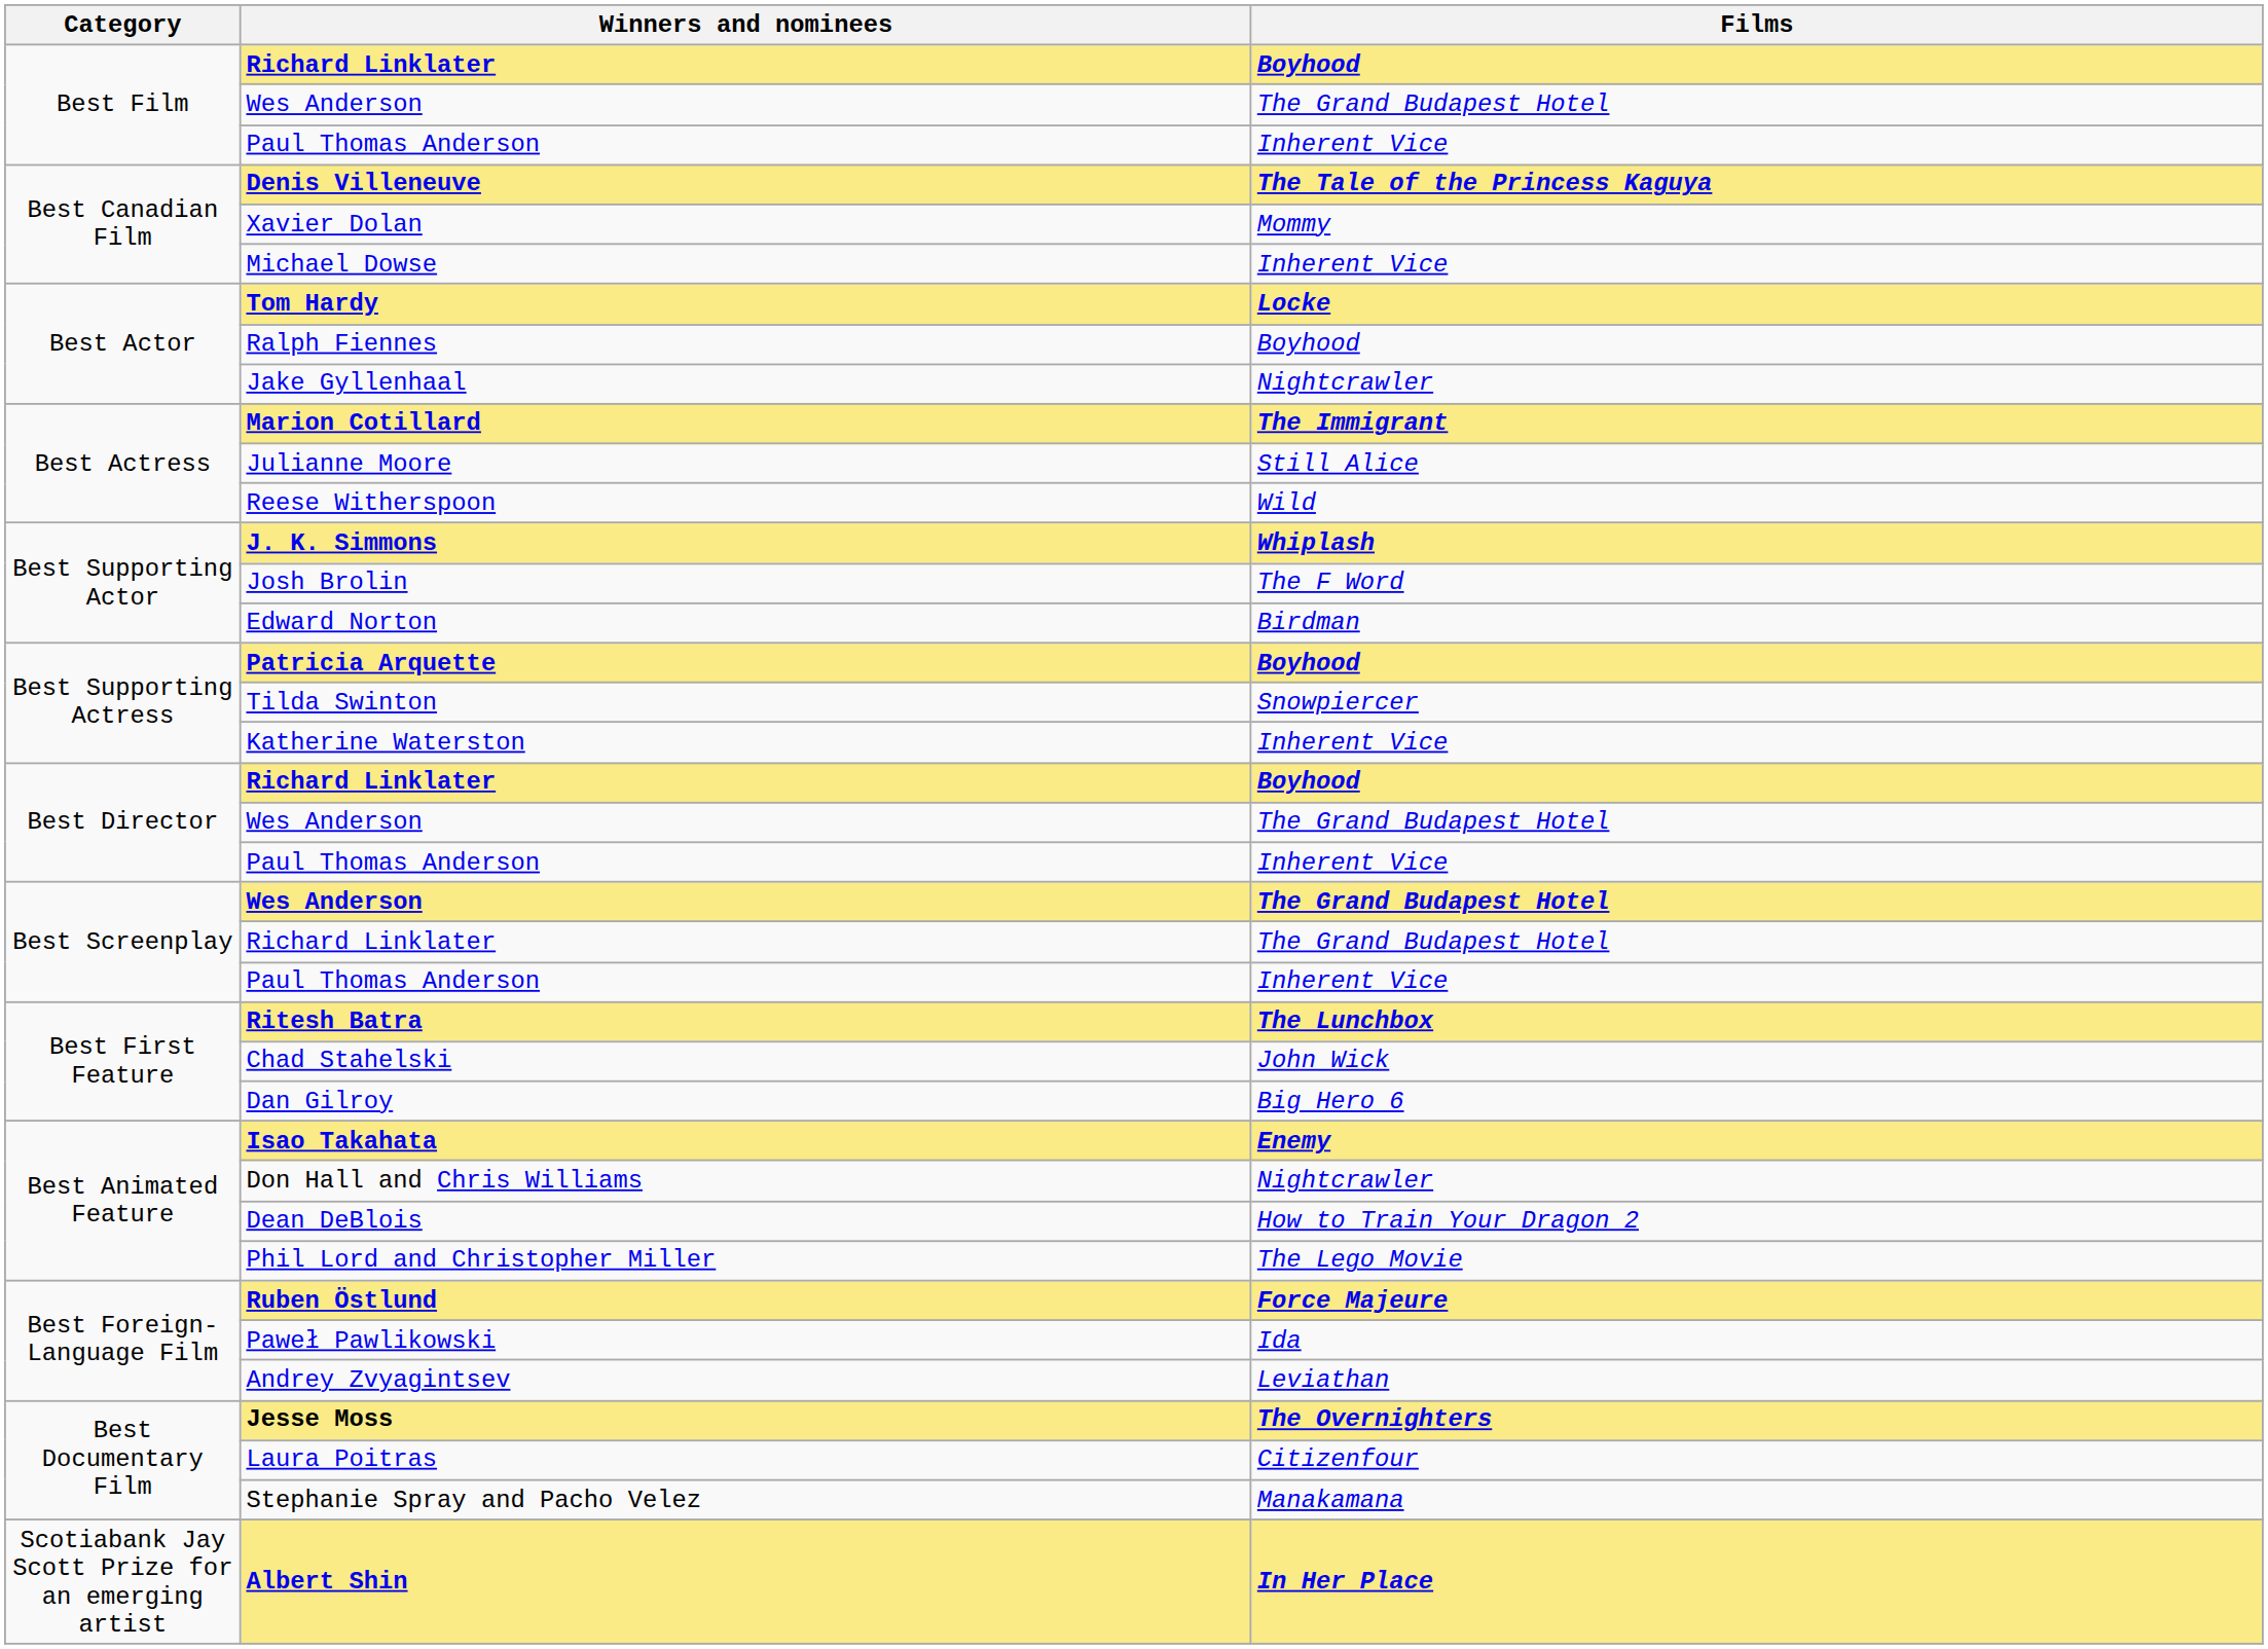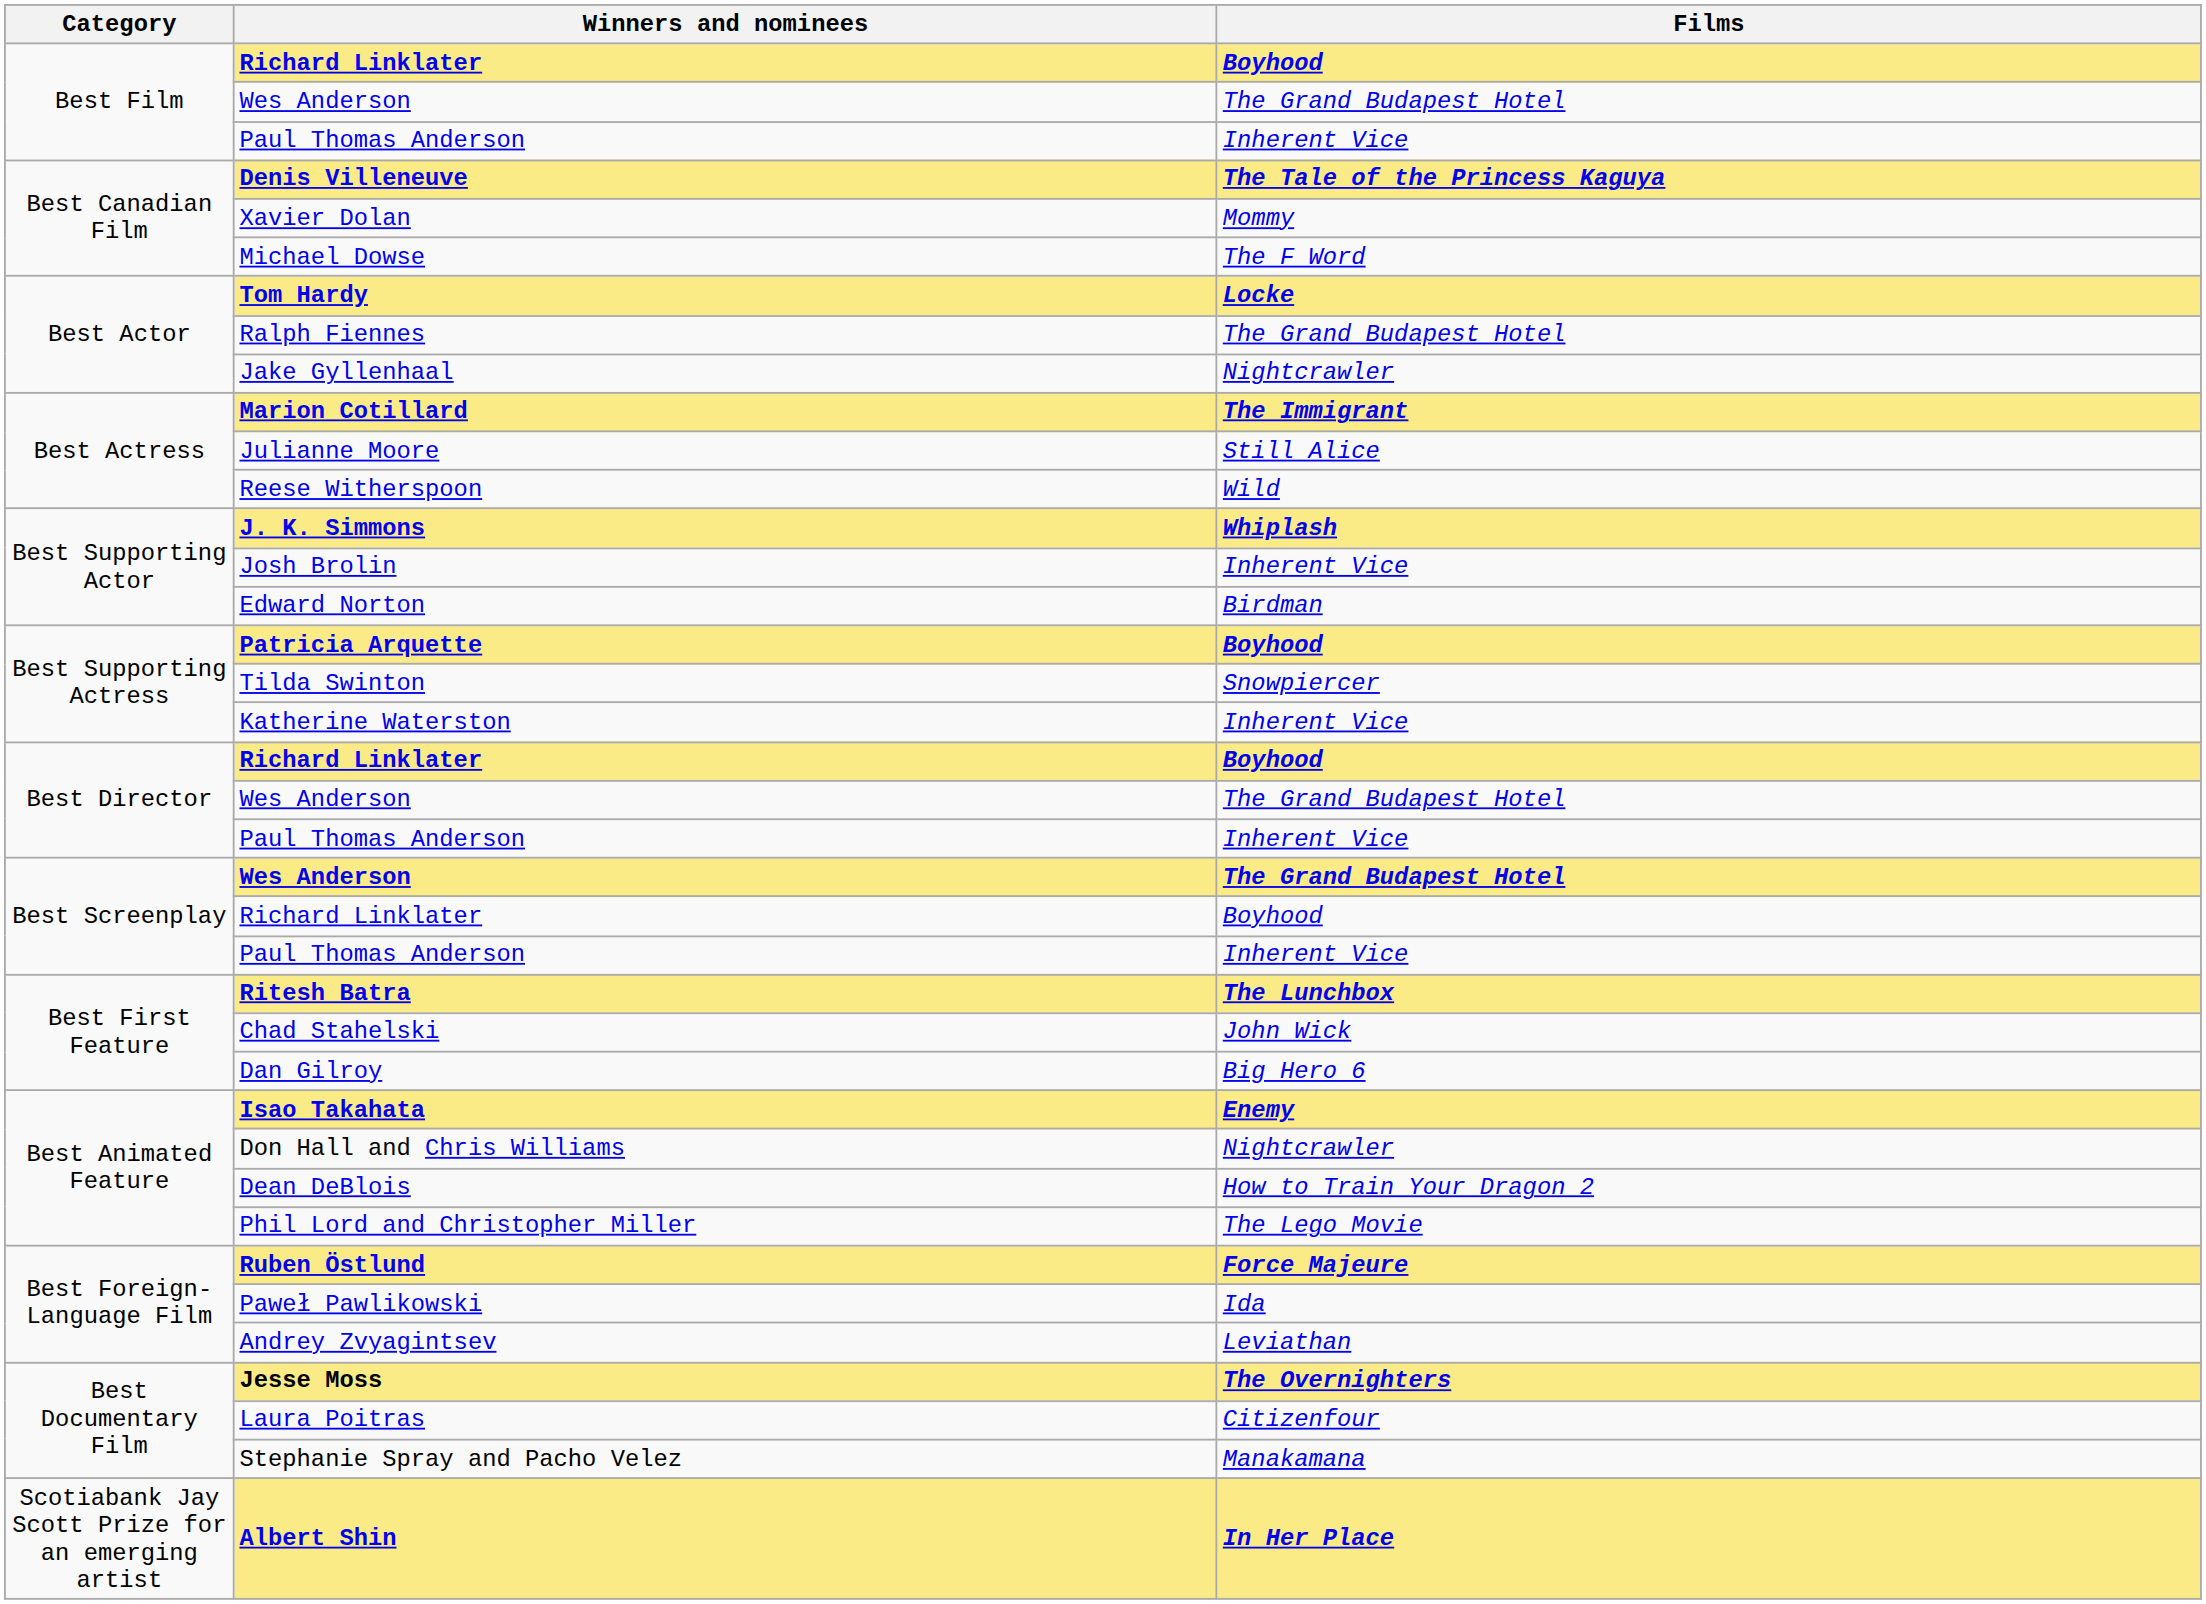Michael Dowse | Films: Inherent Vice -> The F Word
Ralph Fiennes | Films: Boyhood -> The Grand Budapest Hotel
Josh Brolin | Films: The F Word -> Inherent Vice
Best Screenplay / Richard Linklater | Films: The Grand Budapest Hotel -> Boyhood
